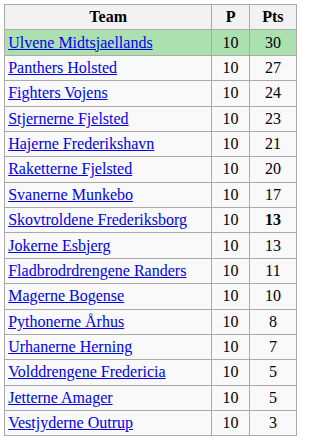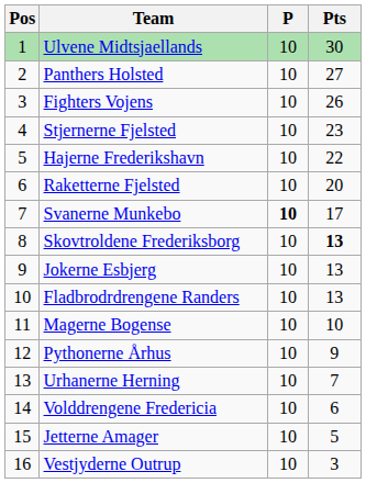+ column: Pos | 1 | 2 | 3 | 4 | 5 | 6 | 7 | 8 | 9 | 10 | 11 | 12 | 13 | 14 | 15 | 16
Fighters Vojens | Pts: 24 -> 26
Hajerne Frederikshavn | Pts: 21 -> 22
Svanerne Munkebo | P: normal -> bold
Fladbrodrdrengene Randers | Pts: 11 -> 13
Pythonerne Århus | Pts: 8 -> 9
Volddrengene Fredericia | Pts: 5 -> 6
